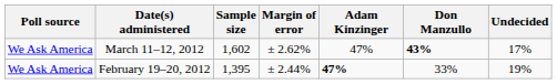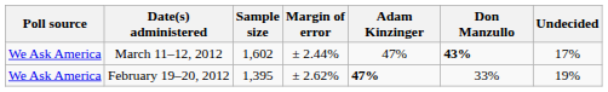March 11–12, 2012 | Margin of error: ± 2.62% -> ± 2.44%
February 19–20, 2012 | Margin of error: ± 2.44% -> ± 2.62%
